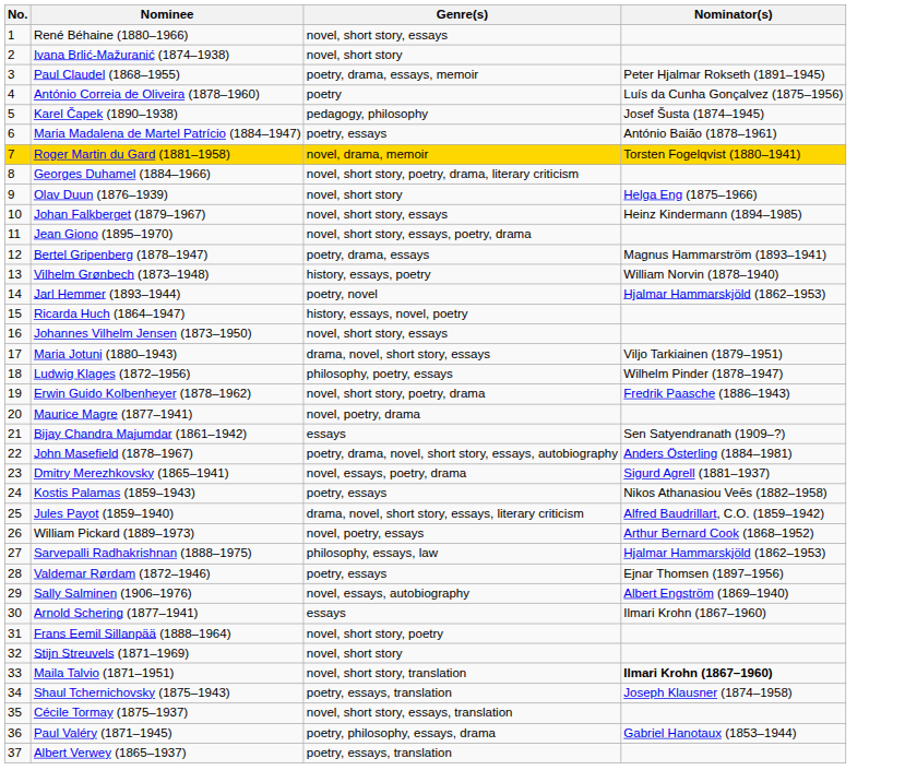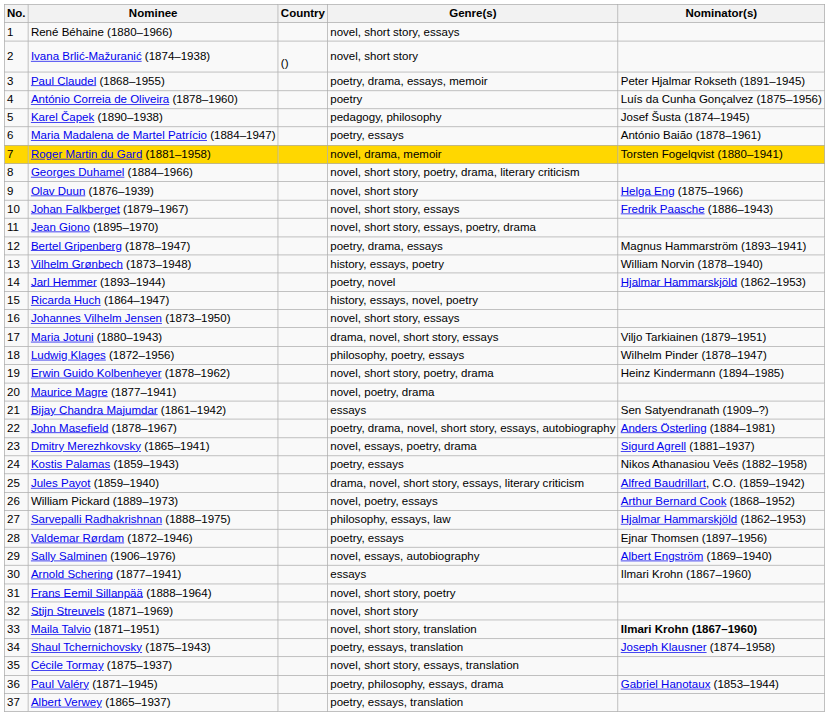+ column: Country | ()
Johan Falkberget (1879–1967) | Nominator(s): Heinz Kindermann (1894–1985) -> Fredrik Paasche (1886–1943)
Erwin Guido Kolbenheyer (1878–1962) | Nominator(s): Fredrik Paasche (1886–1943) -> Heinz Kindermann (1894–1985)
